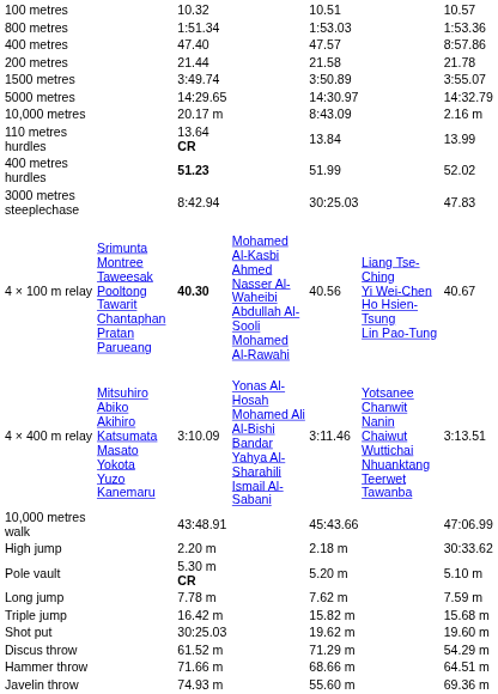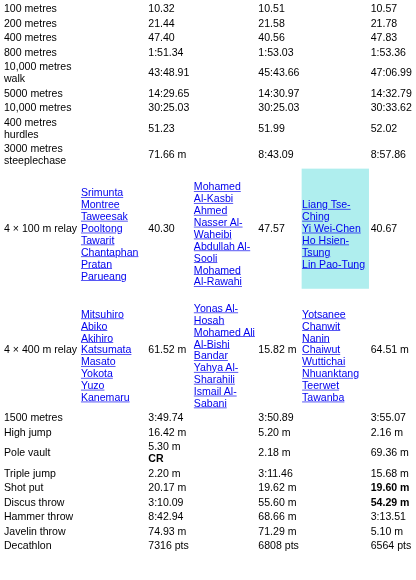rows swapped: 200 metres <-> 800 metres
400 metres | column 5: 47.57 -> 40.56
400 metres | column 7: 8:57.86 -> 47.83
rows swapped: 1500 metres <-> 10,000 metres walk
10,000 metres | column 3: 20.17 m -> 30:25.03
10,000 metres | column 5: 8:43.09 -> 30:25.03
10,000 metres | column 7: 2.16 m -> 30:33.62
- row: 110 metres hurdles | 13.64 CR | 13.84 | 13.99
400 metres hurdles | column 3: bold -> normal
3000 metres steeplechase | column 3: 8:42.94 -> 71.66 m
3000 metres steeplechase | column 5: 30:25.03 -> 8:43.09
3000 metres steeplechase | column 7: 47.83 -> 8:57.86
4 × 100 m relay | column 3: bold -> normal
4 × 100 m relay | column 5: 40.56 -> 47.57
4 × 100 m relay | column 6: no background -> paleturquoise background
4 × 400 m relay | column 3: 3:10.09 -> 61.52 m
4 × 400 m relay | column 5: 3:11.46 -> 15.82 m
4 × 400 m relay | column 7: 3:13.51 -> 64.51 m
High jump | column 3: 2.20 m -> 16.42 m
High jump | column 5: 2.18 m -> 5.20 m
High jump | column 7: 30:33.62 -> 2.16 m
Pole vault | column 5: 5.20 m -> 2.18 m
Pole vault | column 7: 5.10 m -> 69.36 m
- row: Long jump | 7.78 m | 7.62 m | 7.59 m
Triple jump | column 3: 16.42 m -> 2.20 m
Triple jump | column 5: 15.82 m -> 3:11.46
Shot put | column 3: 30:25.03 -> 20.17 m
Shot put | column 7: normal -> bold
Discus throw | column 3: 61.52 m -> 3:10.09
Discus throw | column 5: 71.29 m -> 55.60 m
Discus throw | column 7: normal -> bold
Hammer throw | column 3: 71.66 m -> 8:42.94
Hammer throw | column 7: 64.51 m -> 3:13.51
Javelin throw | column 5: 55.60 m -> 71.29 m
Javelin throw | column 7: 69.36 m -> 5.10 m
+ row: Decathlon | 7316 pts | 6808 pts | 6564 pts
